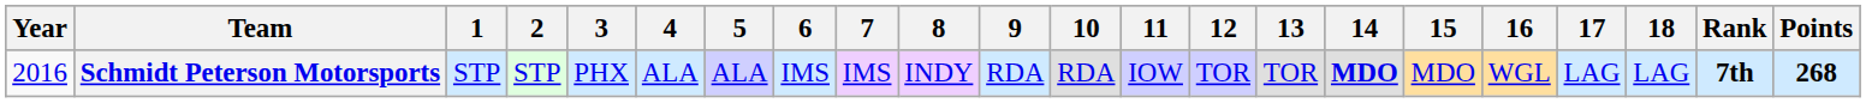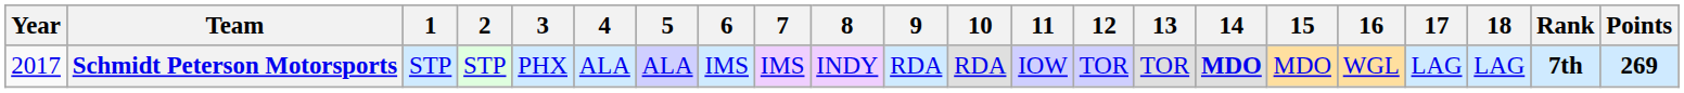Schmidt Peterson Motorsports | Year: 2016 -> 2017
Schmidt Peterson Motorsports | Points: 268 -> 269
